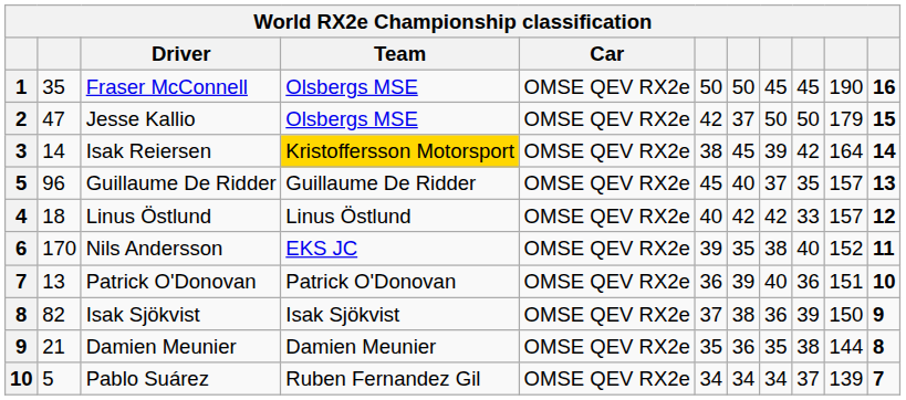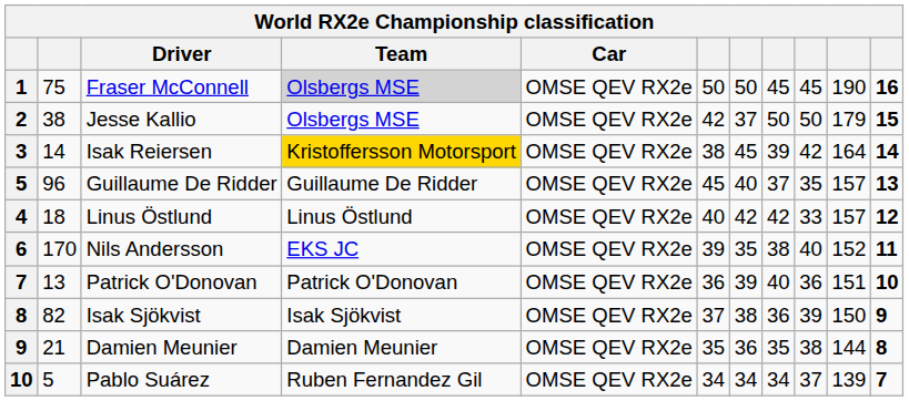1 | column 2: 35 -> 75
1 | Team: no background -> lightgrey background
2 | column 2: 47 -> 38
